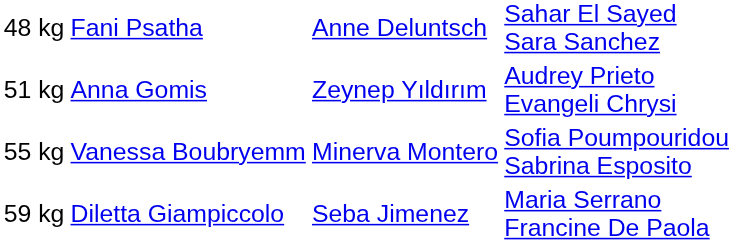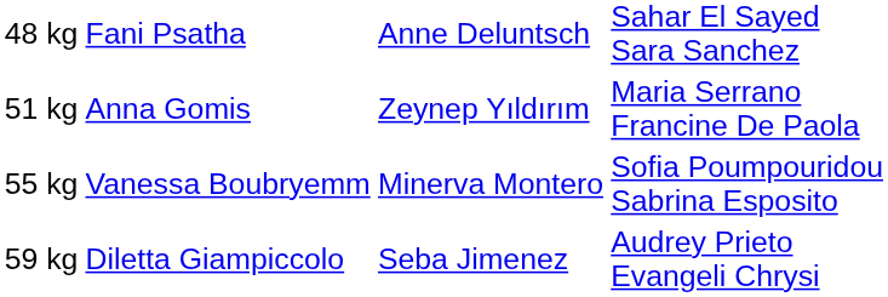51 kg | column 4: Audrey Prieto Evangeli Chrysi -> Maria Serrano Francine De Paola
59 kg | column 4: Maria Serrano Francine De Paola -> Audrey Prieto Evangeli Chrysi
